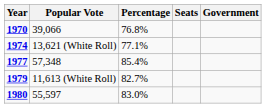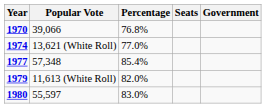1974 | Percentage: 77.1% -> 77.0%
1979 | Percentage: 82.7% -> 82.0%
